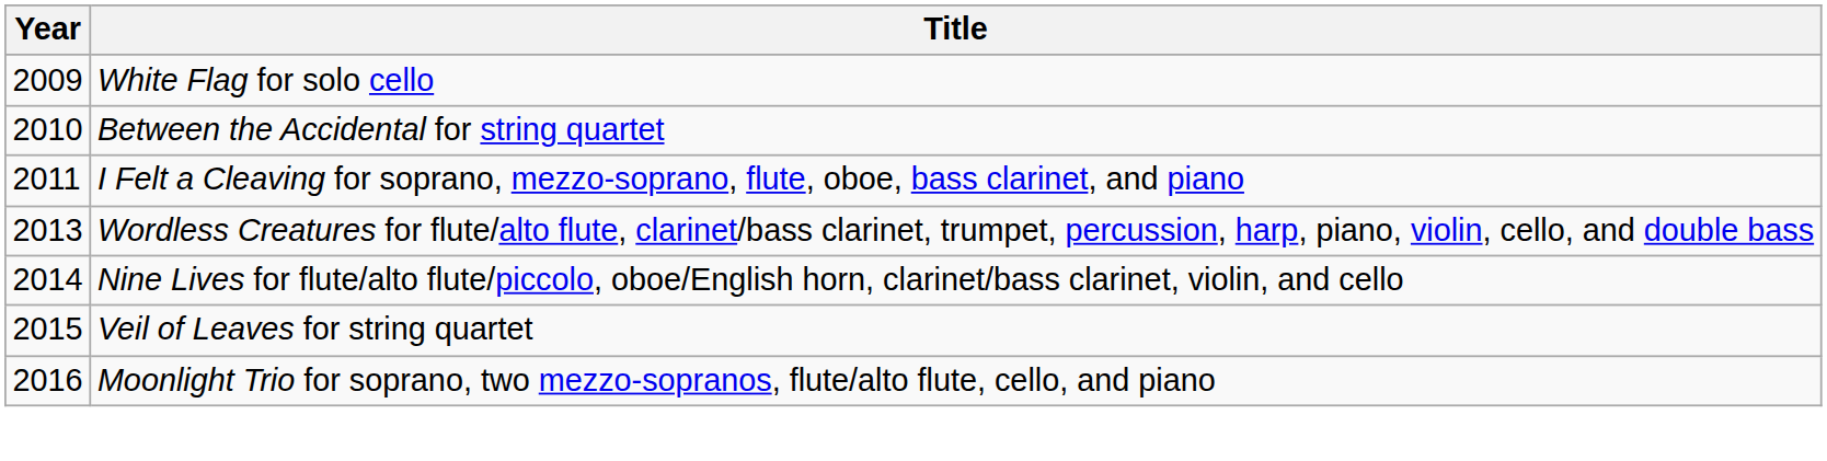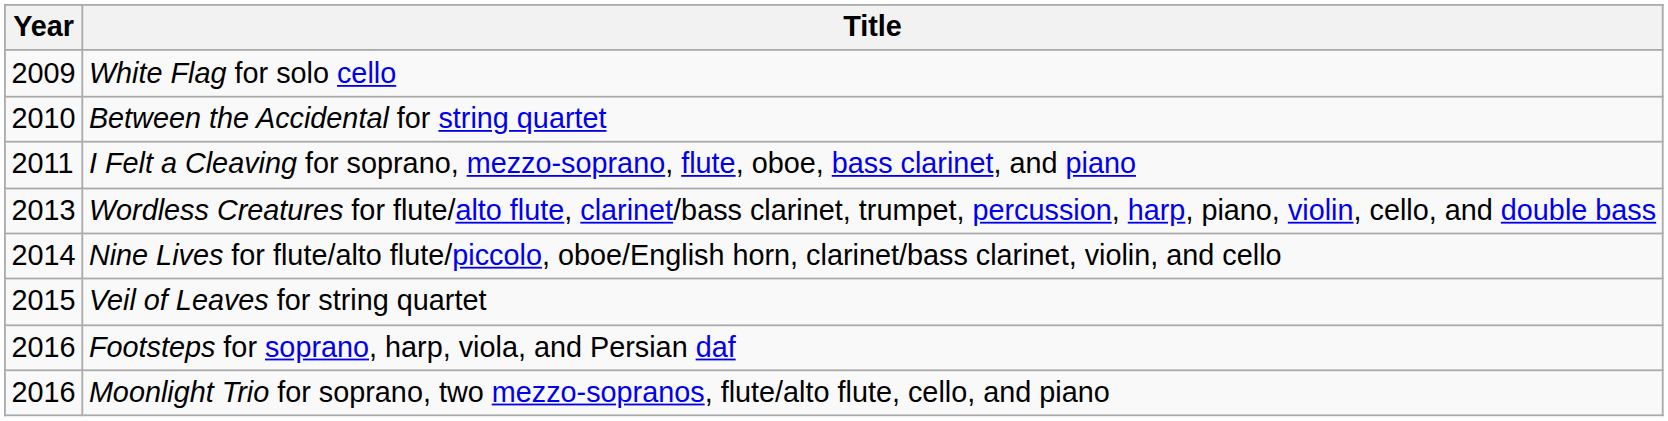+ row: 2016 | Footsteps for soprano, harp, viola, and Persian daf
